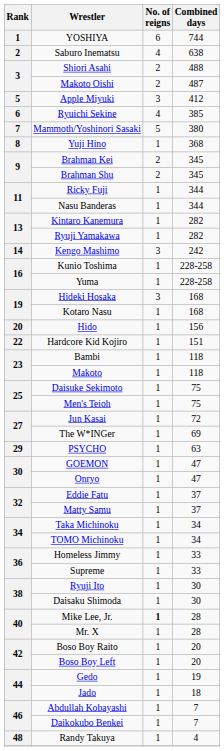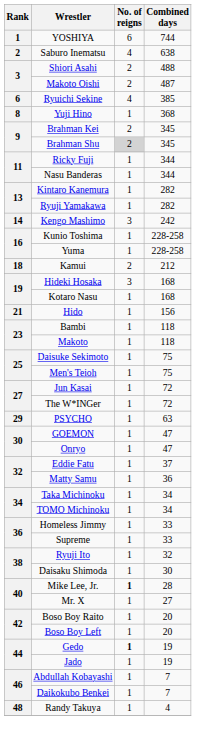- row: 5 | Apple Miyuki | 3 | 412
- row: 7 | Mammoth/Yoshinori Sasaki | 5 | 380
Brahman Shu | No. of reigns: no background -> lightgrey background
+ row: 18 | Kamui | 2 | 212
Hido | Rank: 20 -> 21
- row: 22 | Hardcore Kid Kojiro | 1 | 151
The W*INGer | Combined days: 69 -> 72
Matty Samu | Combined days: 37 -> 36
Ryuji Ito | Combined days: 30 -> 32
Mr. X | Combined days: 28 -> 27
Gedo | No. of reigns: normal -> bold
Jado | Combined days: 18 -> 19
